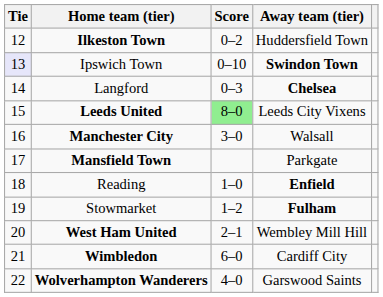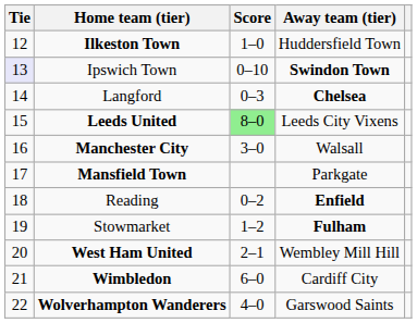Ilkeston Town | Score: 0–2 -> 1–0
Reading | Score: 1–0 -> 0–2
